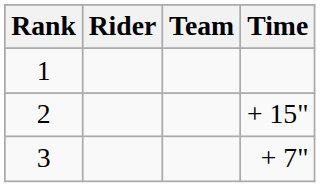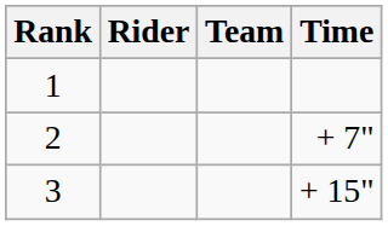2 | Time: + 15" -> + 7"
3 | Time: + 7" -> + 15"
